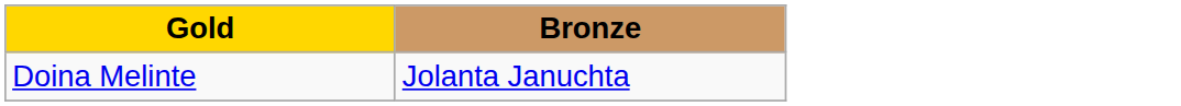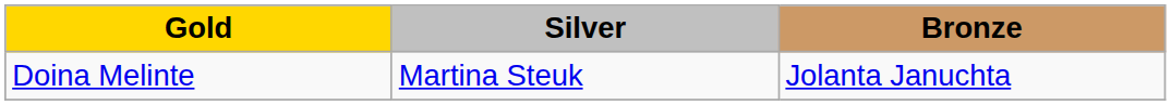+ column: Silver | Martina Steuk
